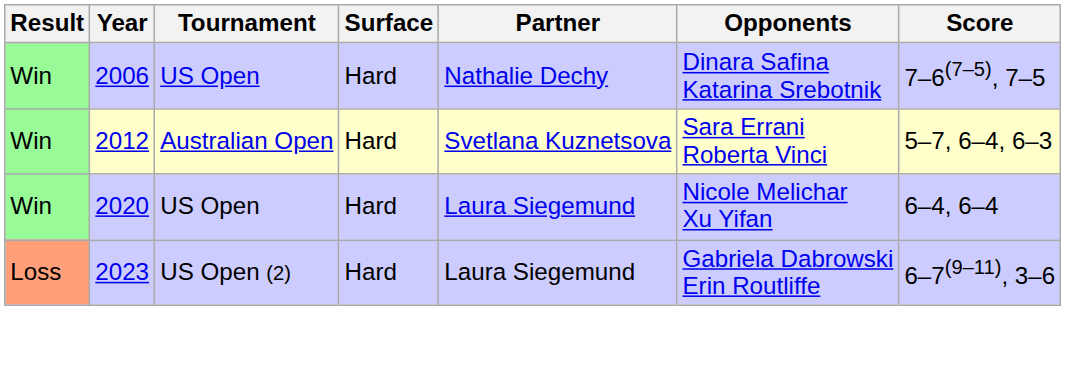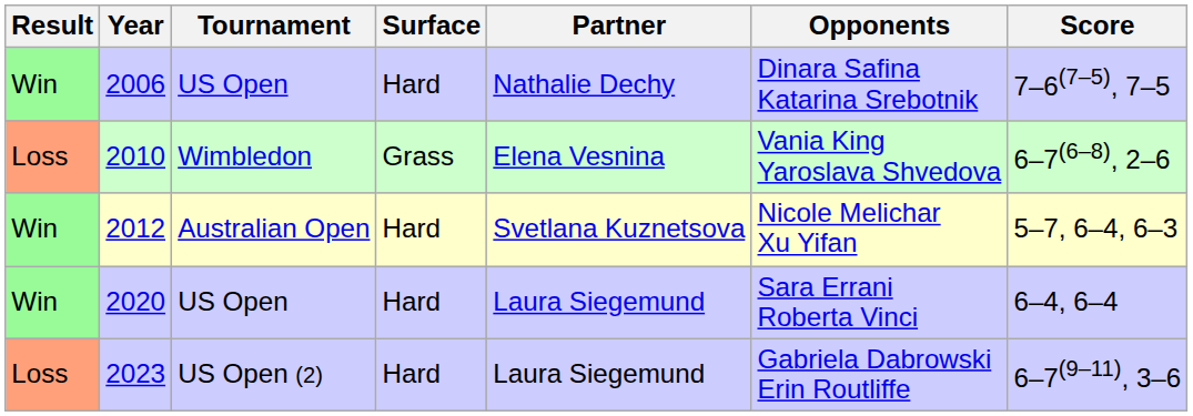+ row: Loss | 2010 | Wimbledon | Grass | Elena Vesnina | Vania King Yaroslava Shvedova | 6–7(6–8), 2–6
2012 | Opponents: Sara Errani Roberta Vinci -> Nicole Melichar Xu Yifan
2020 | Opponents: Nicole Melichar Xu Yifan -> Sara Errani Roberta Vinci
